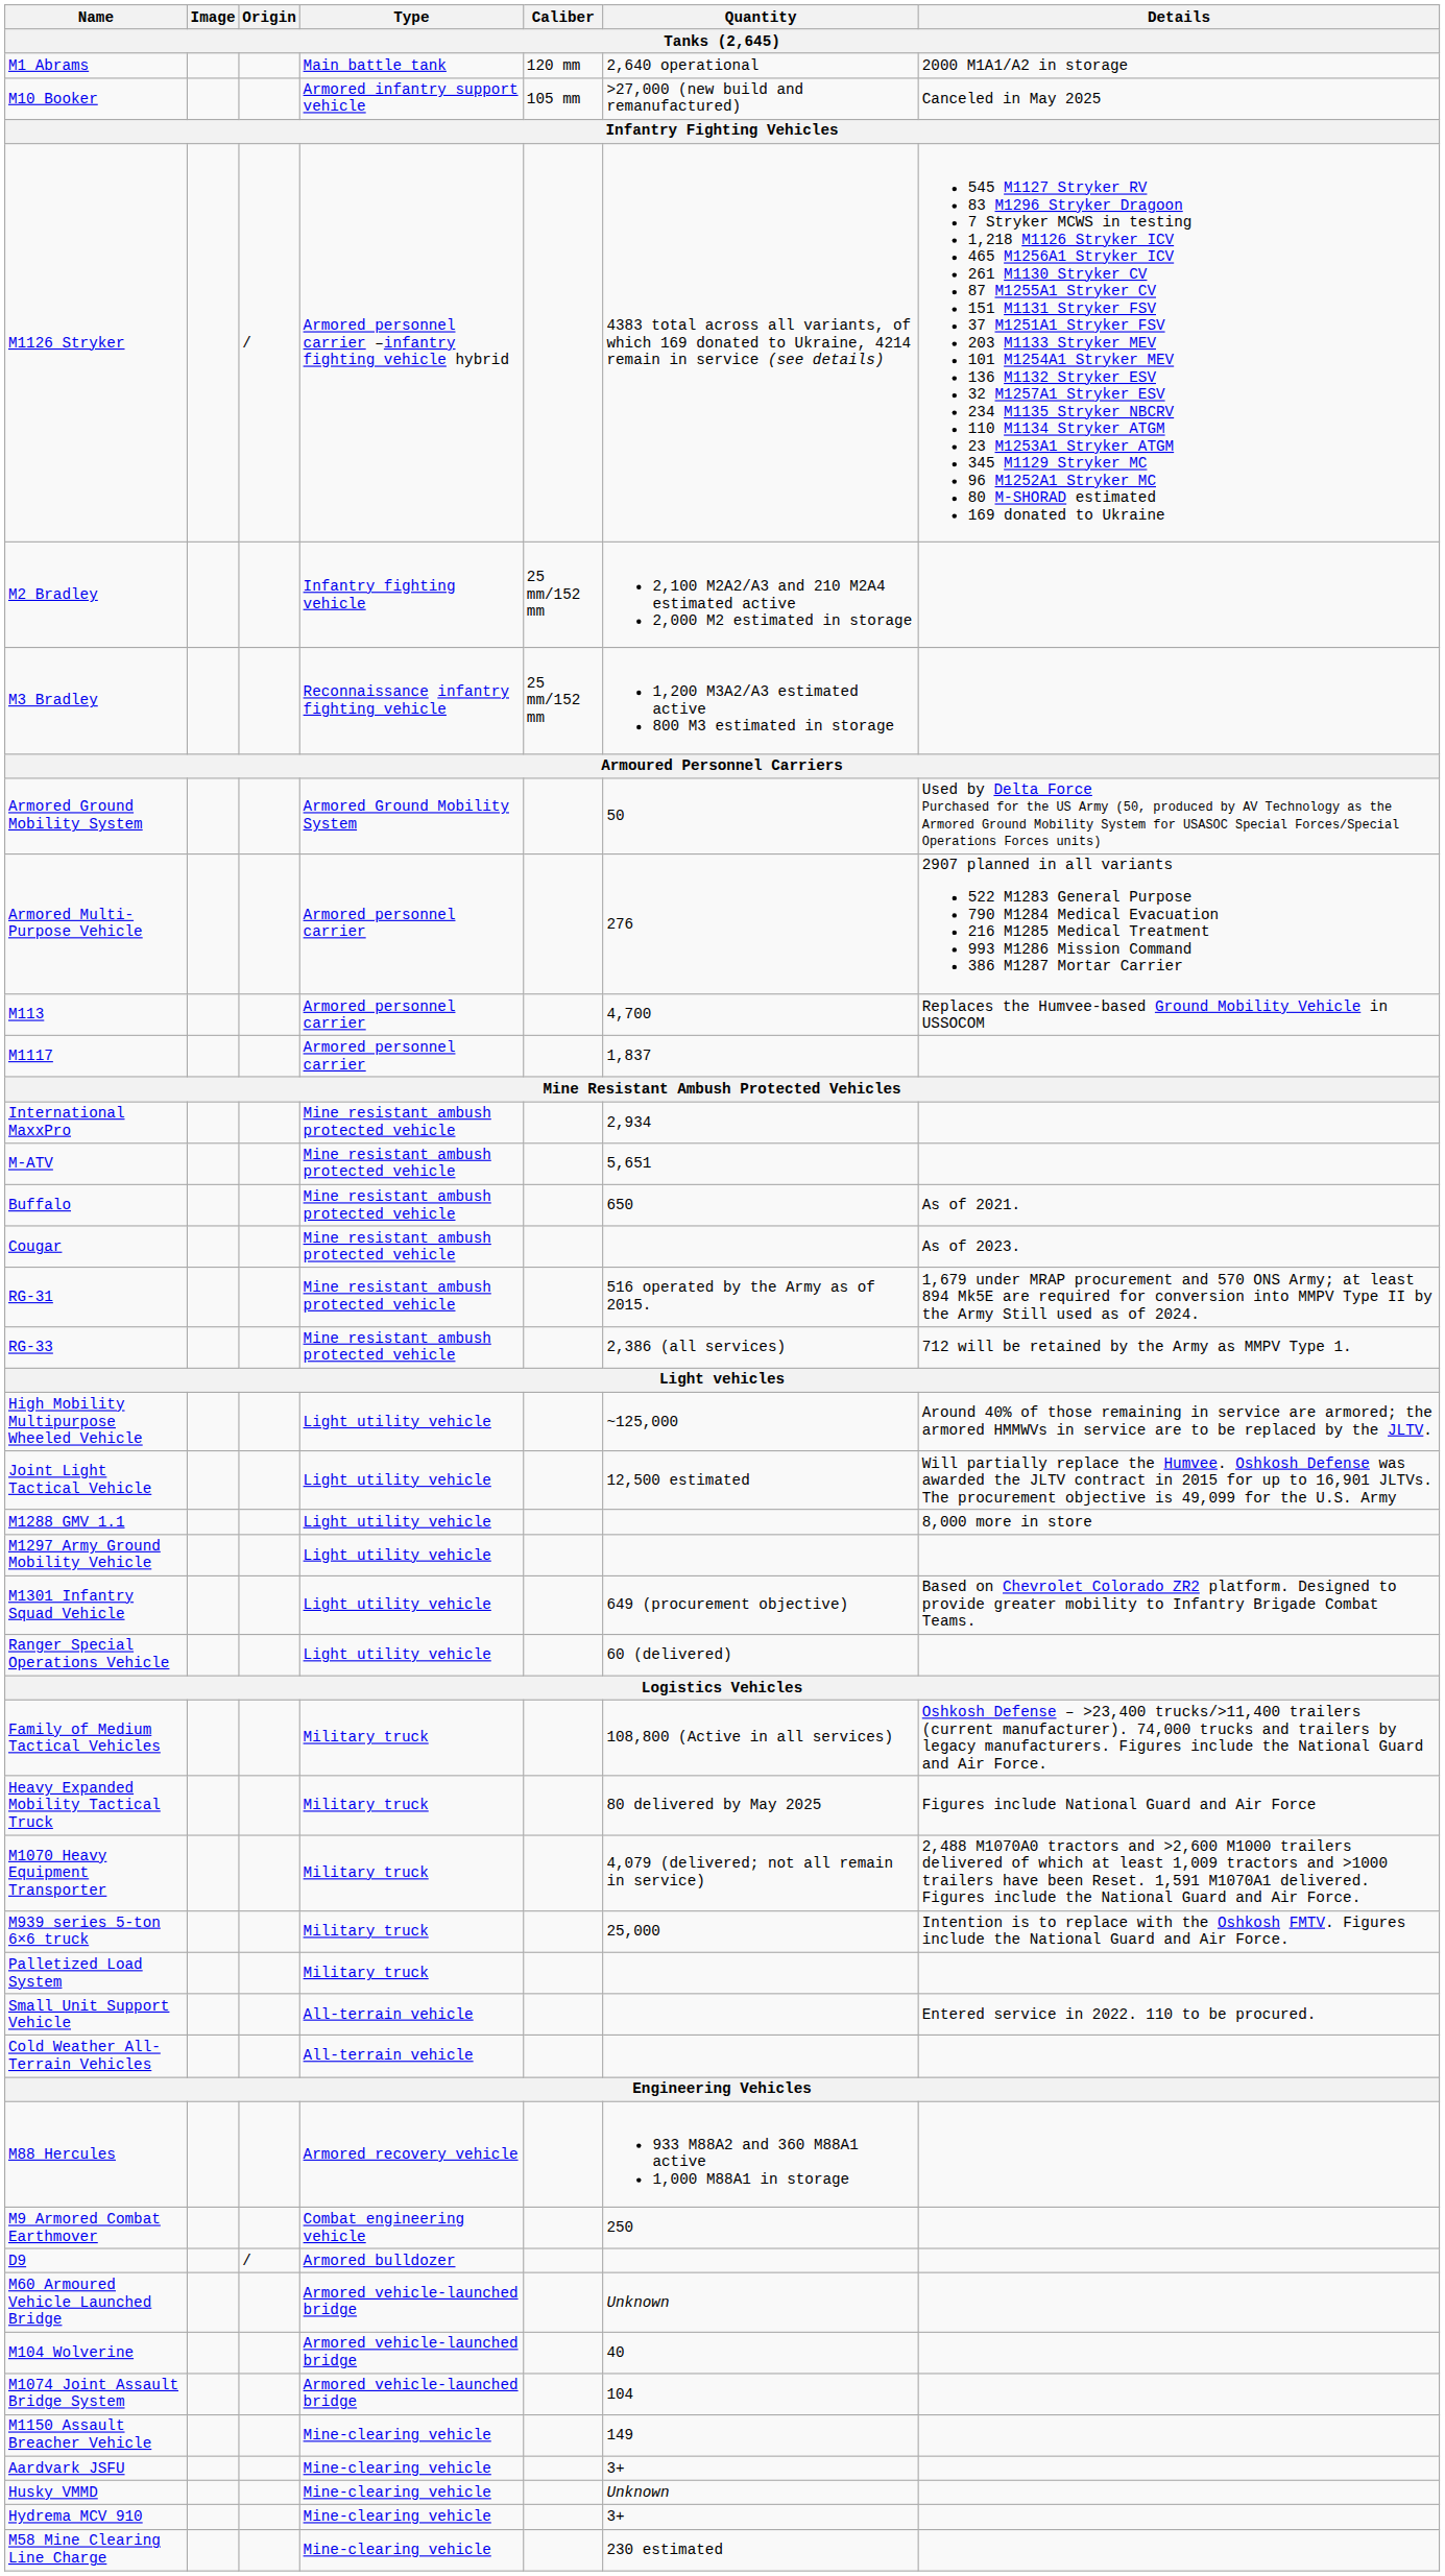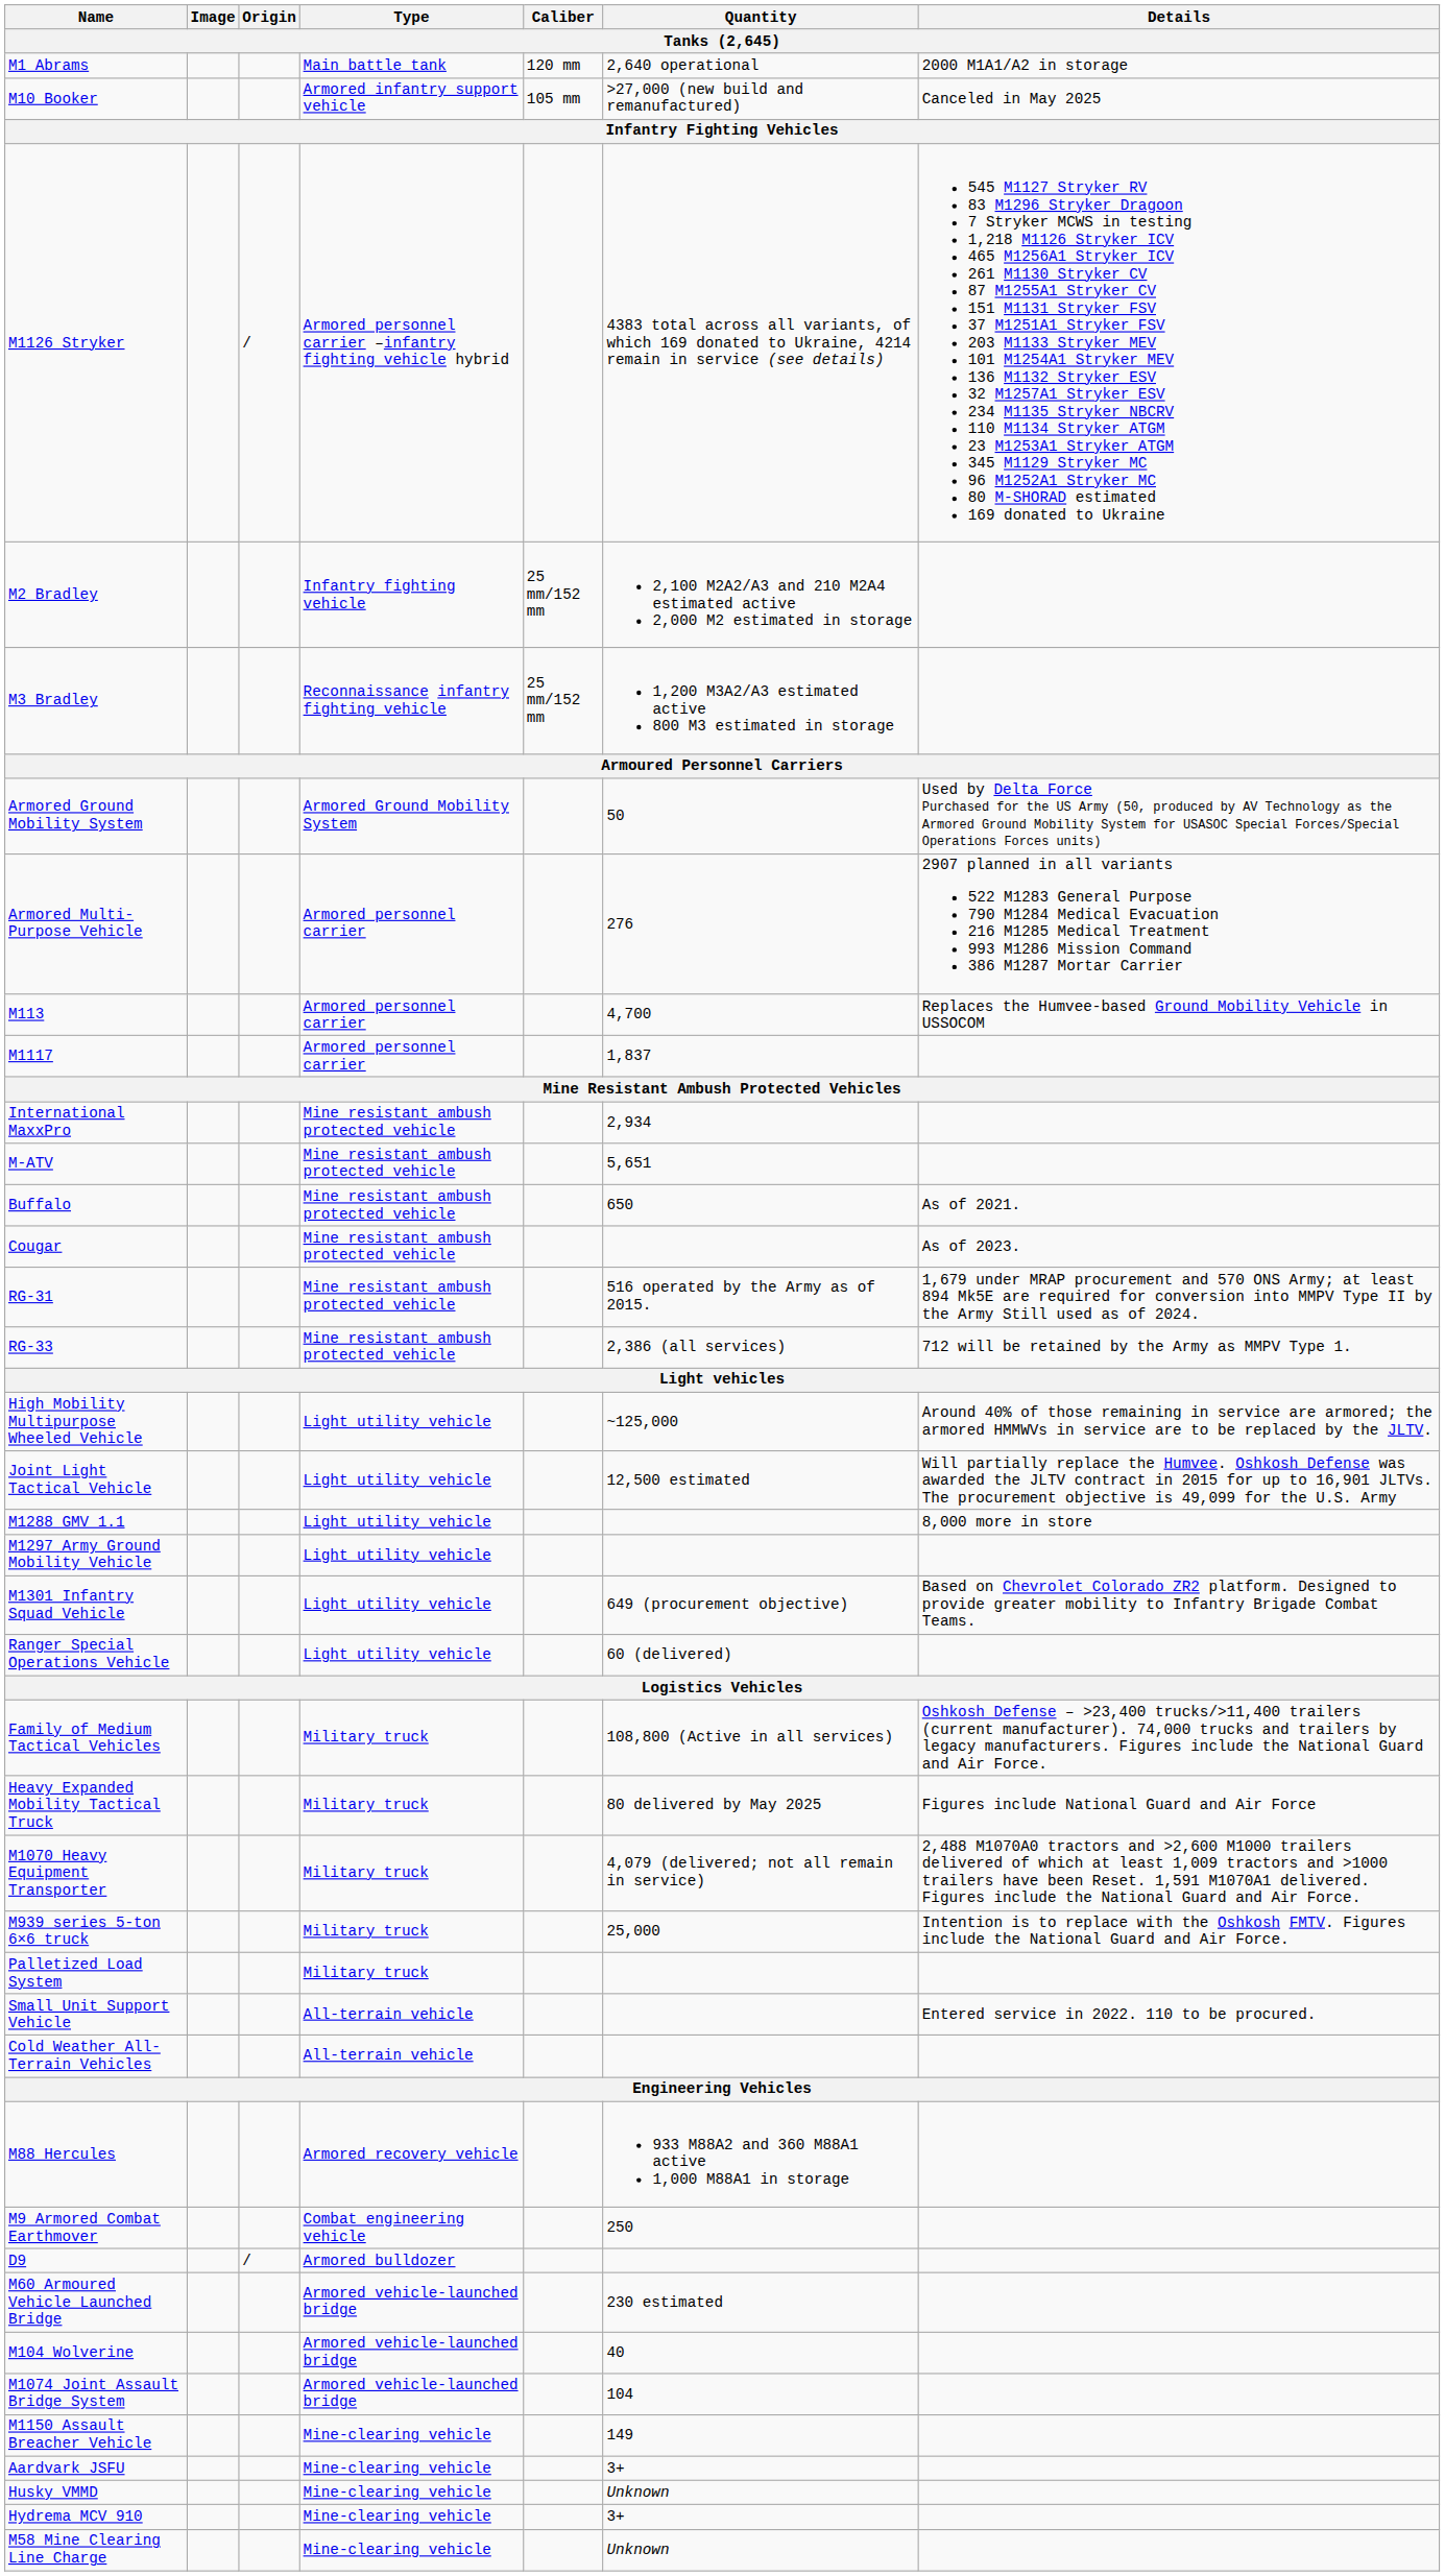M60 Armoured Vehicle Launched Bridge | Quantity: Unknown -> 230 estimated
M58 Mine Clearing Line Charge | Quantity: 230 estimated -> Unknown
